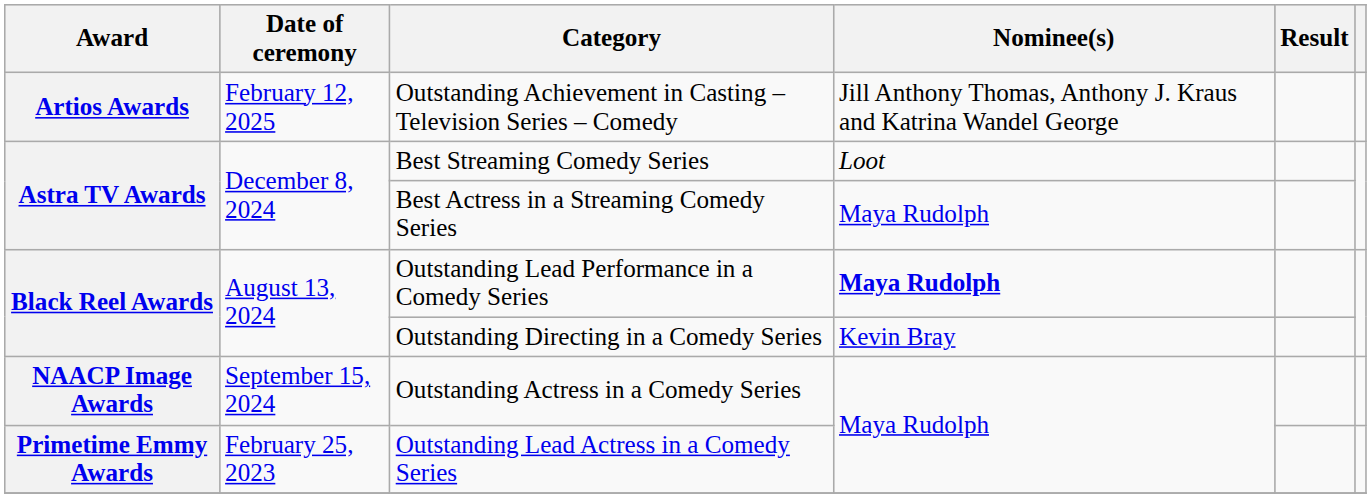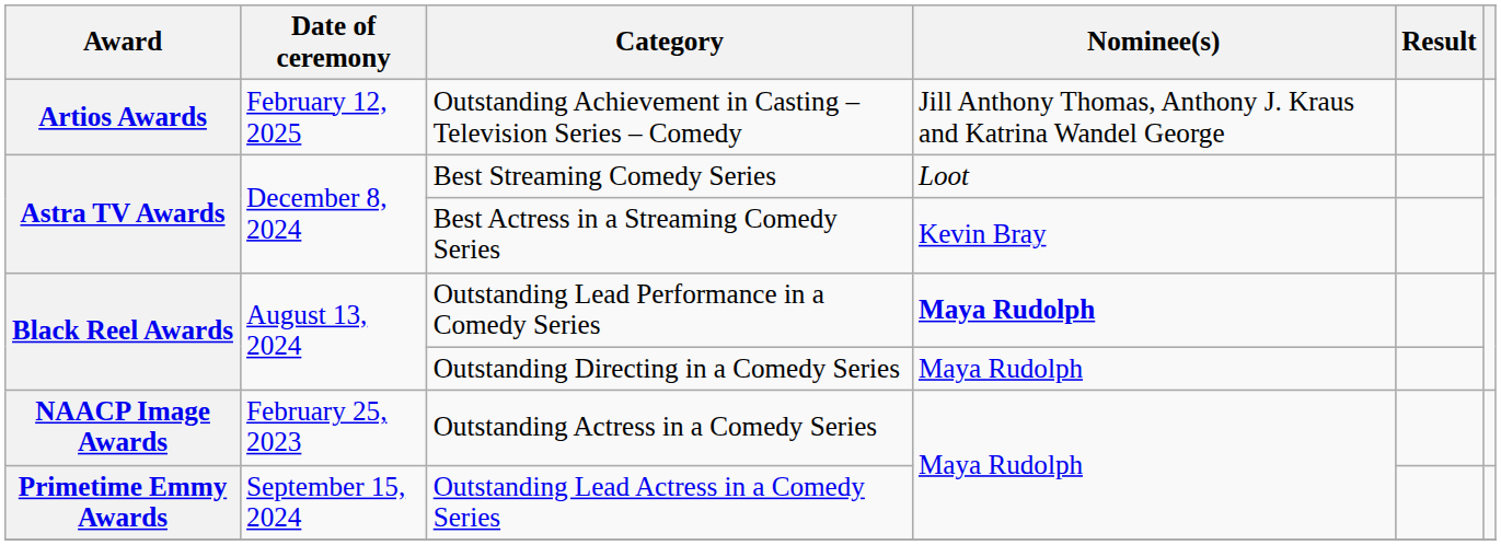Best Actress in a Streaming Comedy Series | Nominee(s): Maya Rudolph -> Kevin Bray
Outstanding Directing in a Comedy Series | Nominee(s): Kevin Bray -> Maya Rudolph
Outstanding Actress in a Comedy Series | Date of ceremony: September 15, 2024 -> February 25, 2023
Outstanding Lead Actress in a Comedy Series | Date of ceremony: February 25, 2023 -> September 15, 2024
